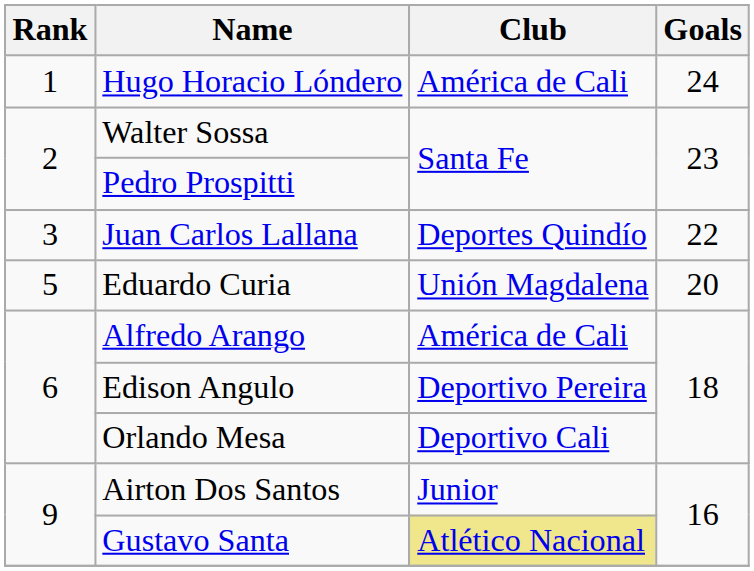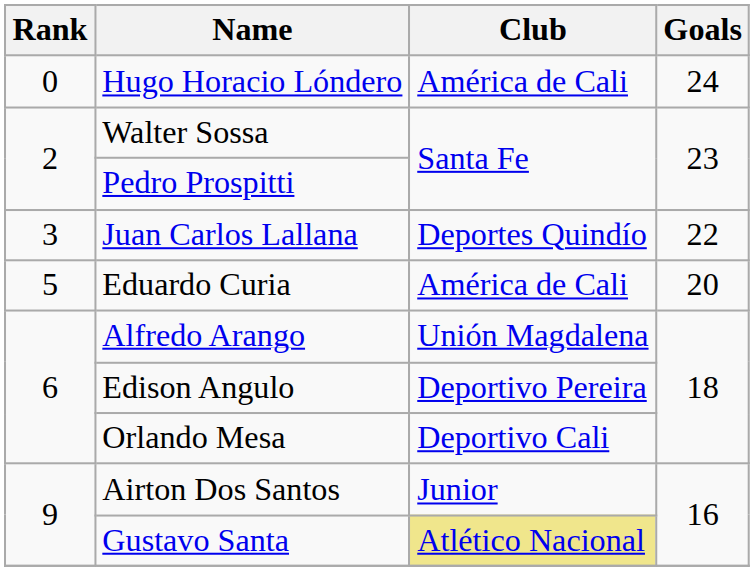Hugo Horacio Lóndero | Rank: 1 -> 0
Eduardo Curia | Club: Unión Magdalena -> América de Cali
Alfredo Arango | Club: América de Cali -> Unión Magdalena
